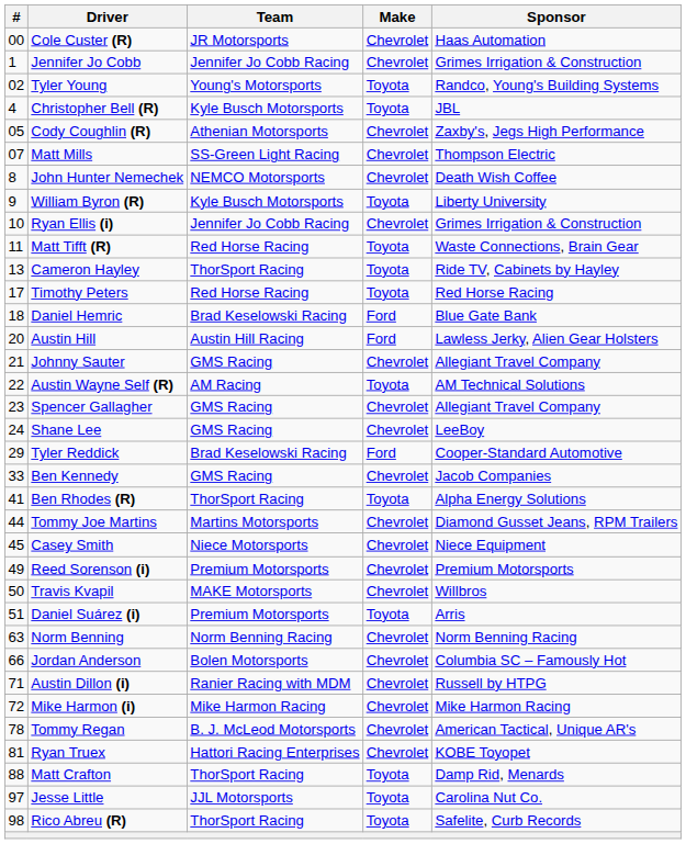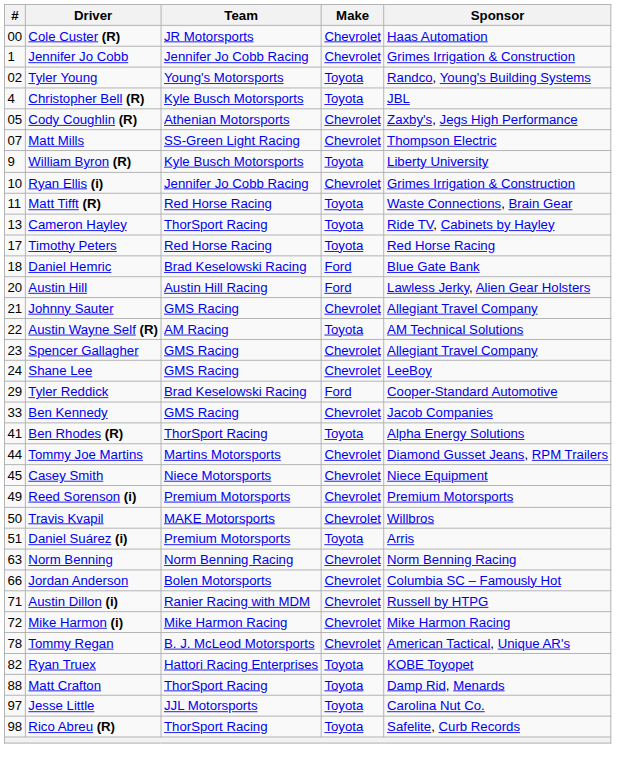- row: 8 | John Hunter Nemechek | NEMCO Motorsports | Chevrolet | Death Wish Coffee
Ryan Truex | #: 81 -> 82
Ryan Truex | Make: Chevrolet -> Toyota
